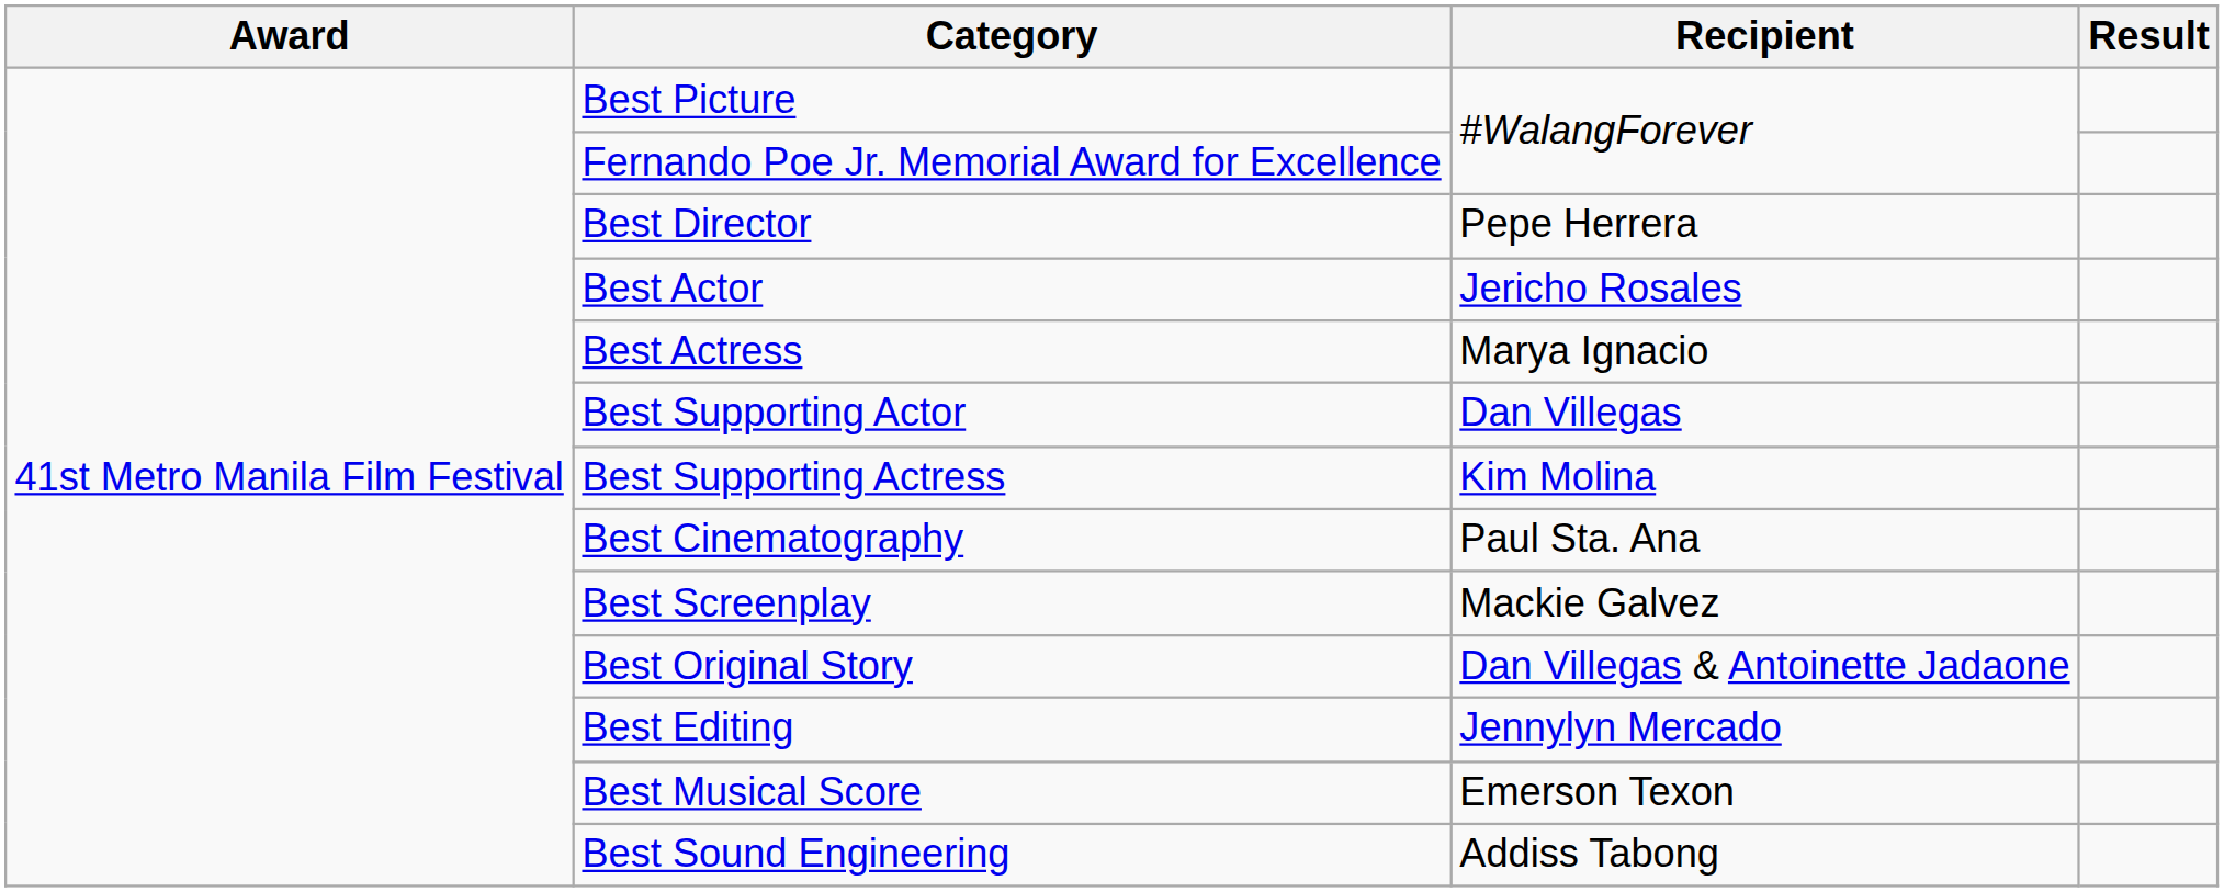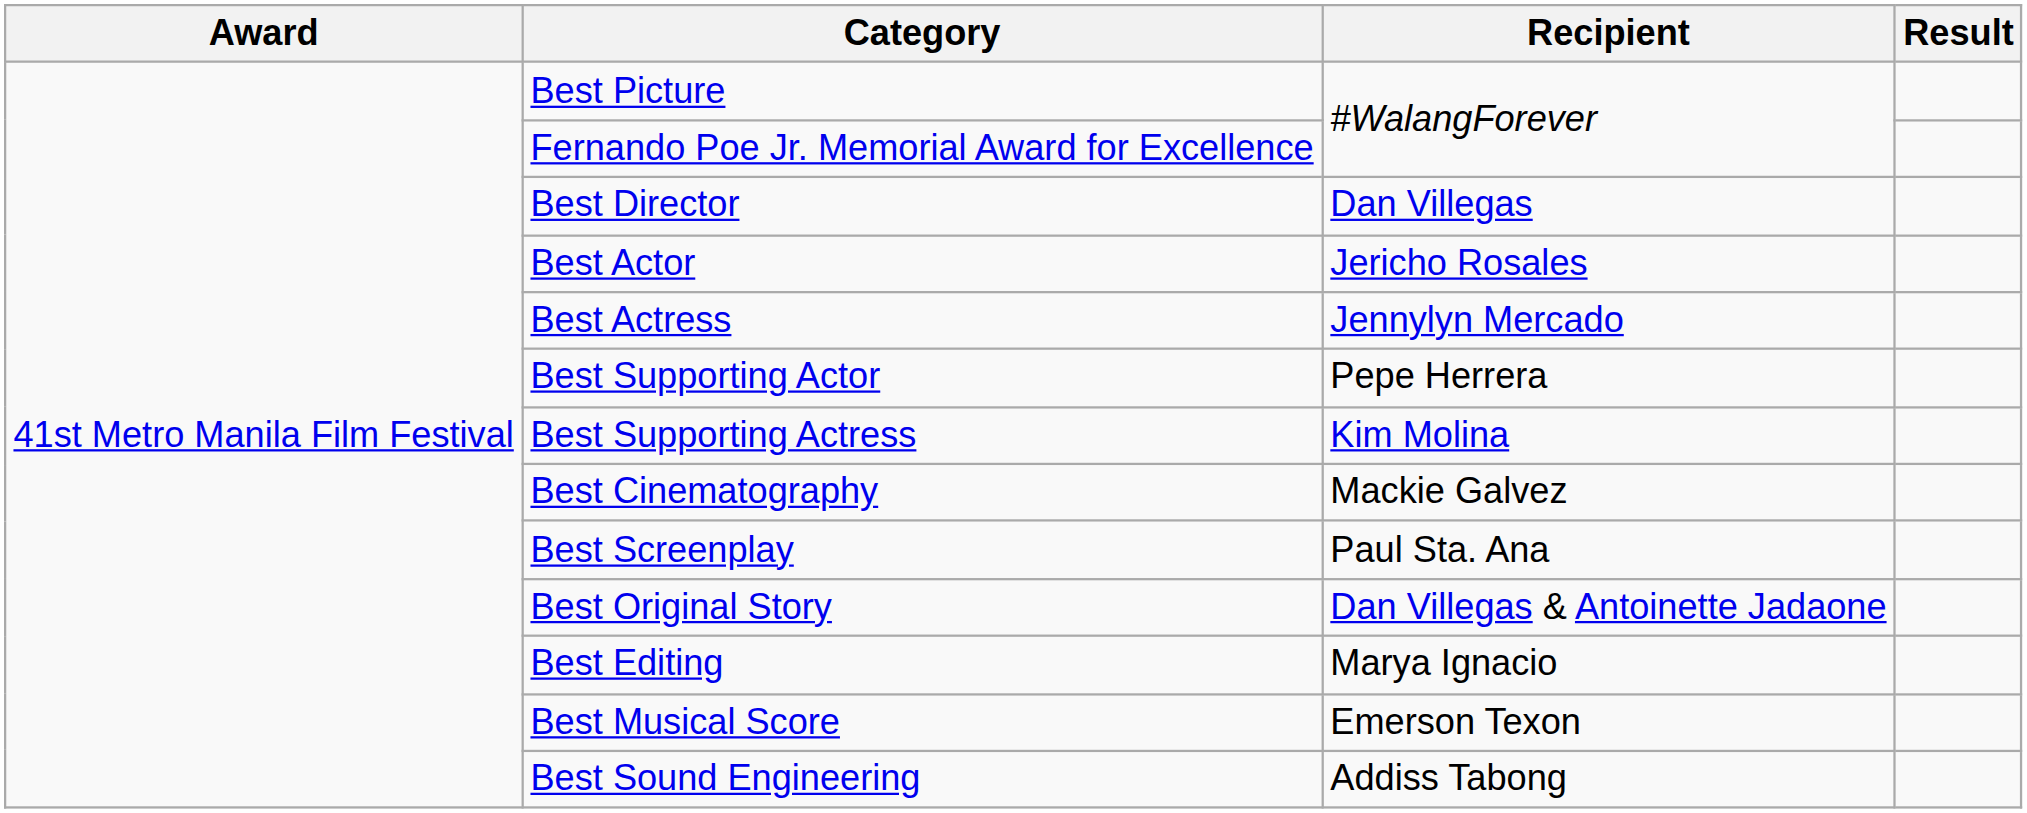Best Director | Recipient: Pepe Herrera -> Dan Villegas
Best Actress | Recipient: Marya Ignacio -> Jennylyn Mercado
Best Supporting Actor | Recipient: Dan Villegas -> Pepe Herrera
Best Cinematography | Recipient: Paul Sta. Ana -> Mackie Galvez
Best Screenplay | Recipient: Mackie Galvez -> Paul Sta. Ana
Best Editing | Recipient: Jennylyn Mercado -> Marya Ignacio
